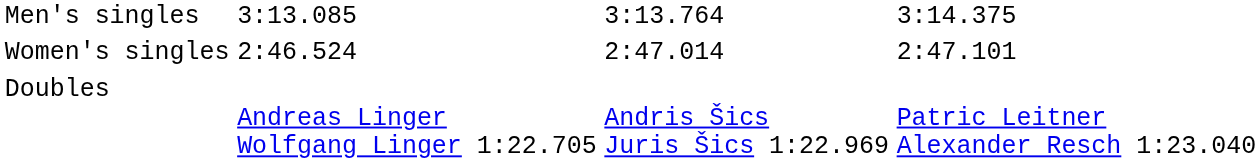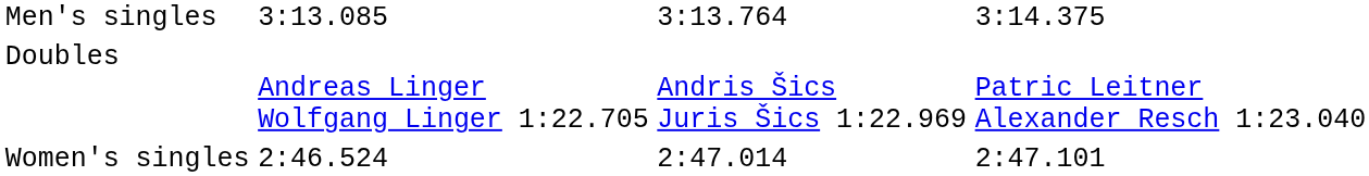rows swapped: Women's singles <-> Doubles
